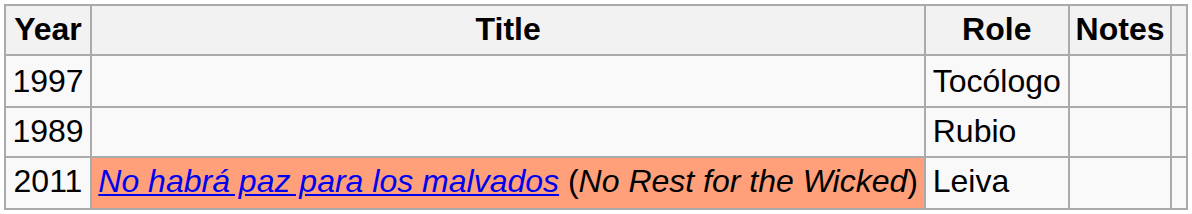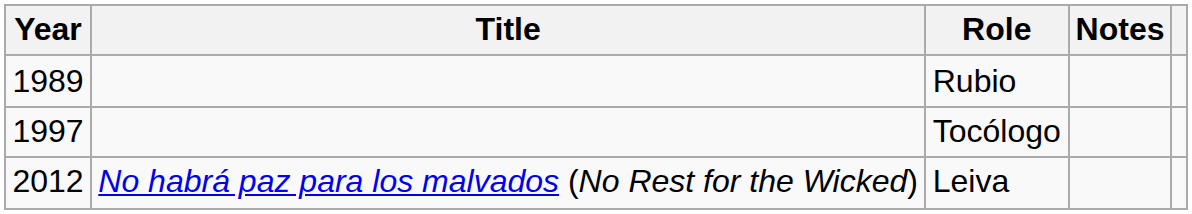rows swapped: Rubio <-> Tocólogo
Leiva | Year: 2011 -> 2012
Leiva | Title: lightsalmon background -> no background
